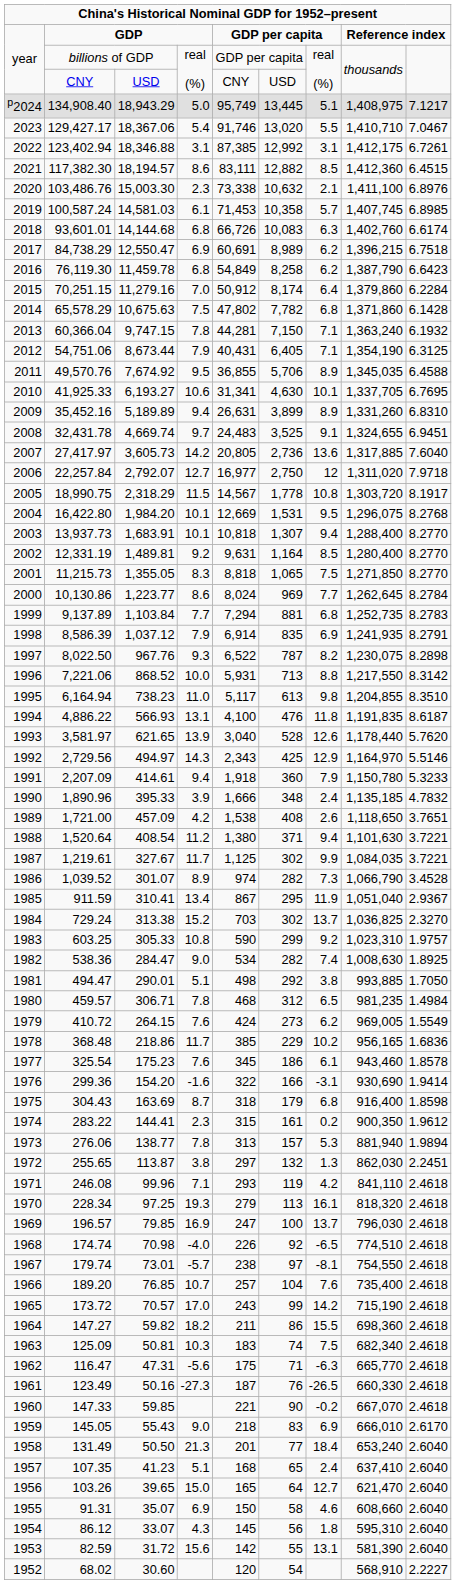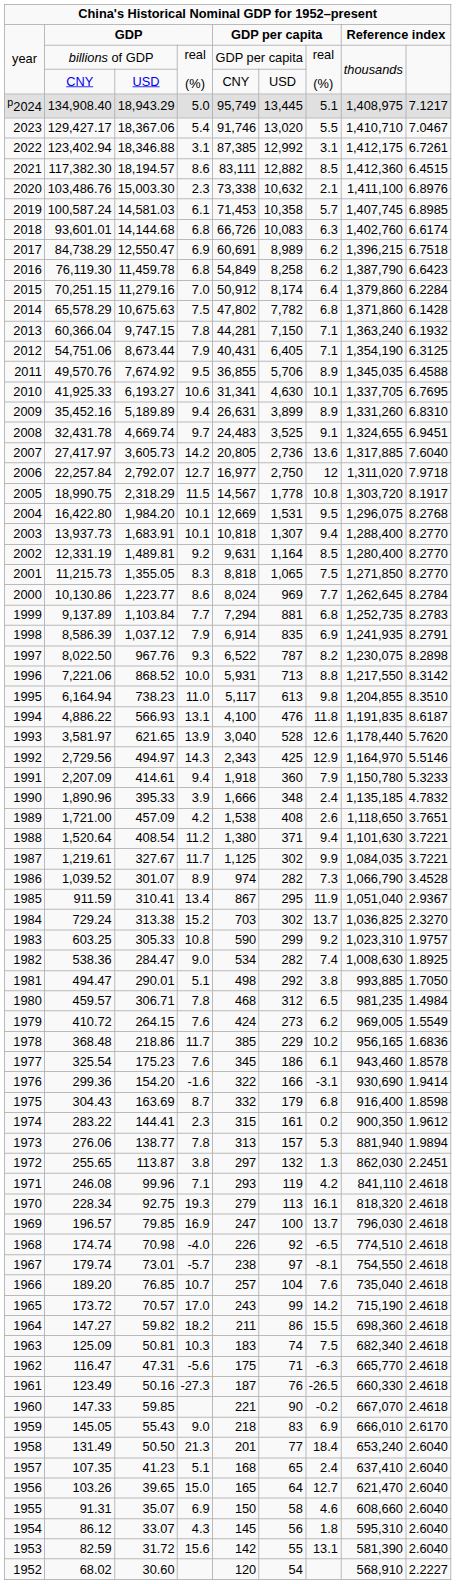304.43 | column 5: 318 -> 332
228.34 | column 3: 97.25 -> 92.75
189.20 | column 8: 735,400 -> 735,040
